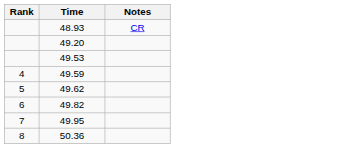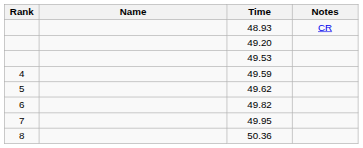+ column: Name
